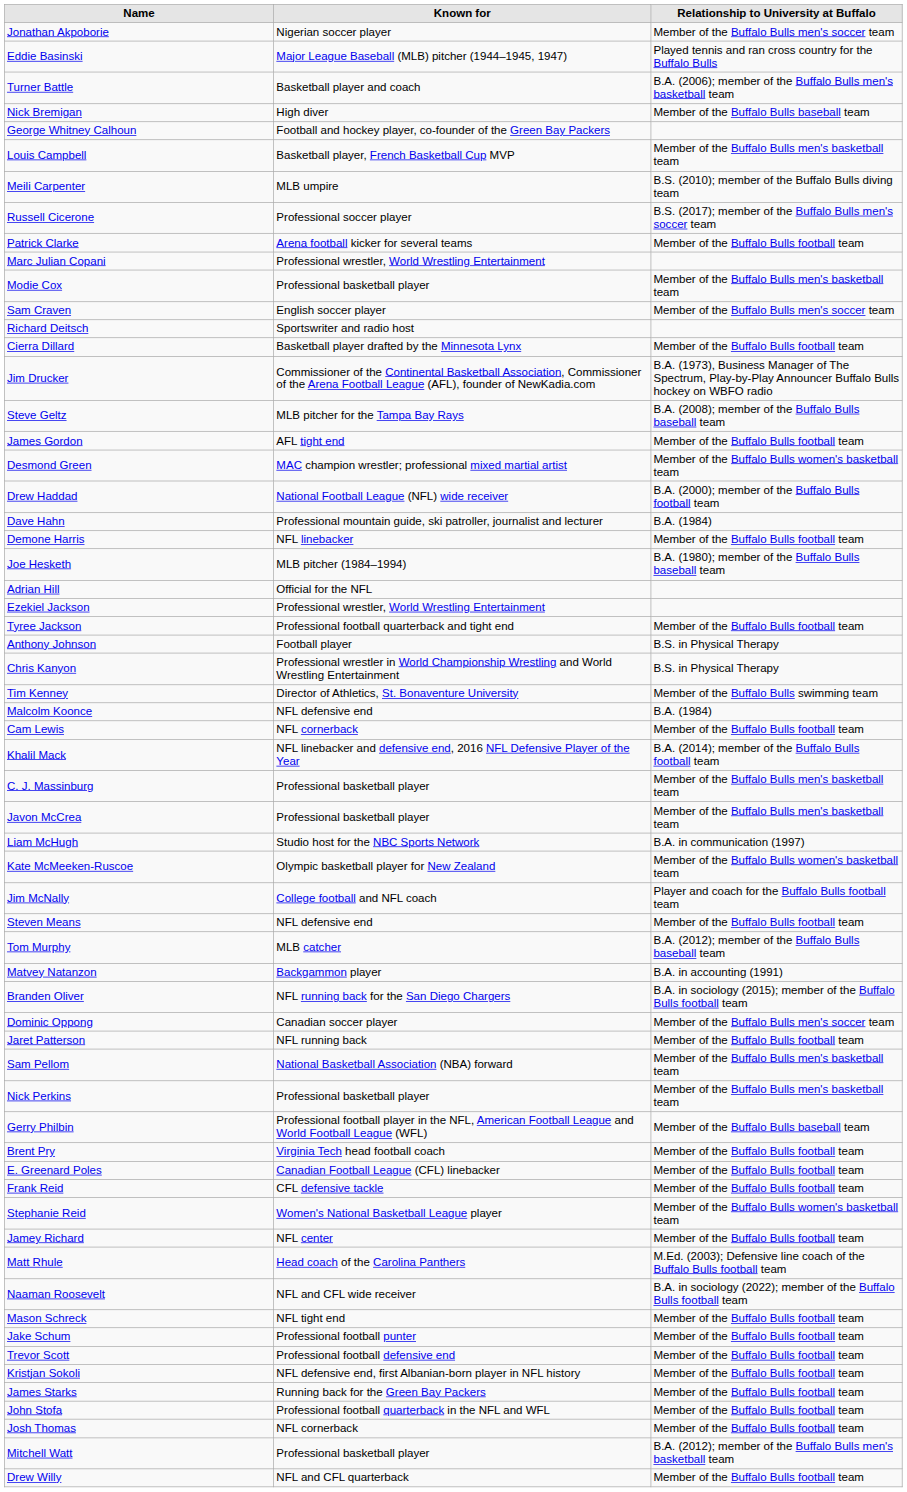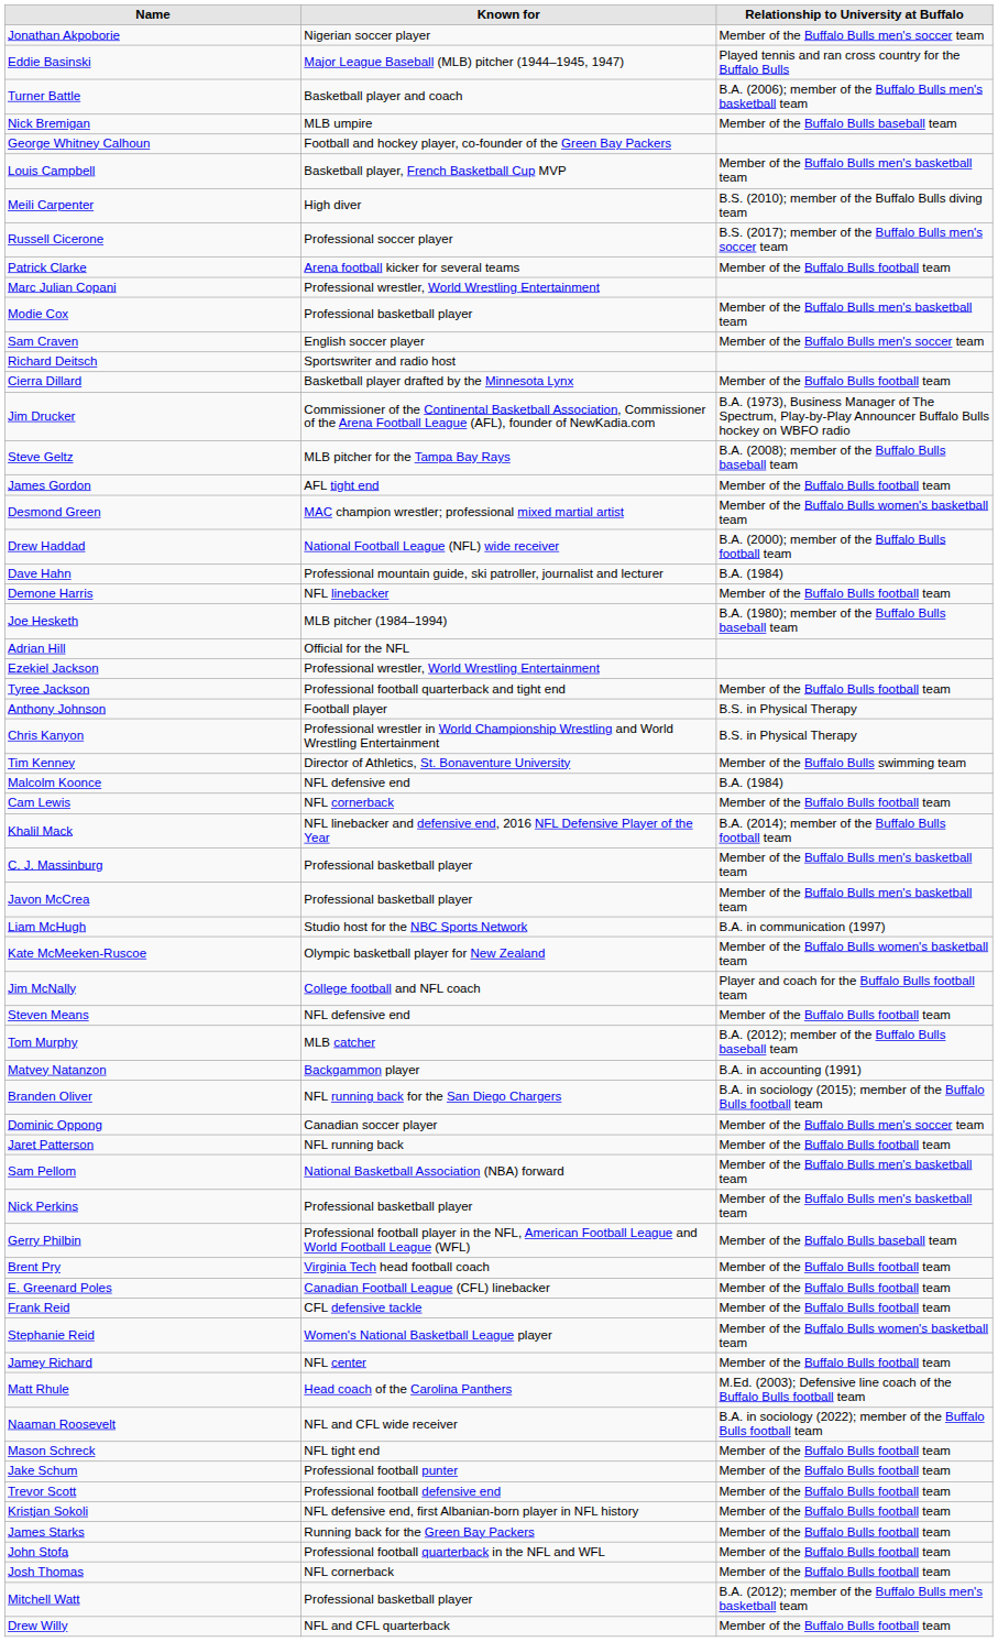Nick Bremigan | Known for: High diver -> MLB umpire
Meili Carpenter | Known for: MLB umpire -> High diver
